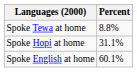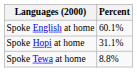rows swapped: Spoke English at home <-> Spoke Tewa at home
